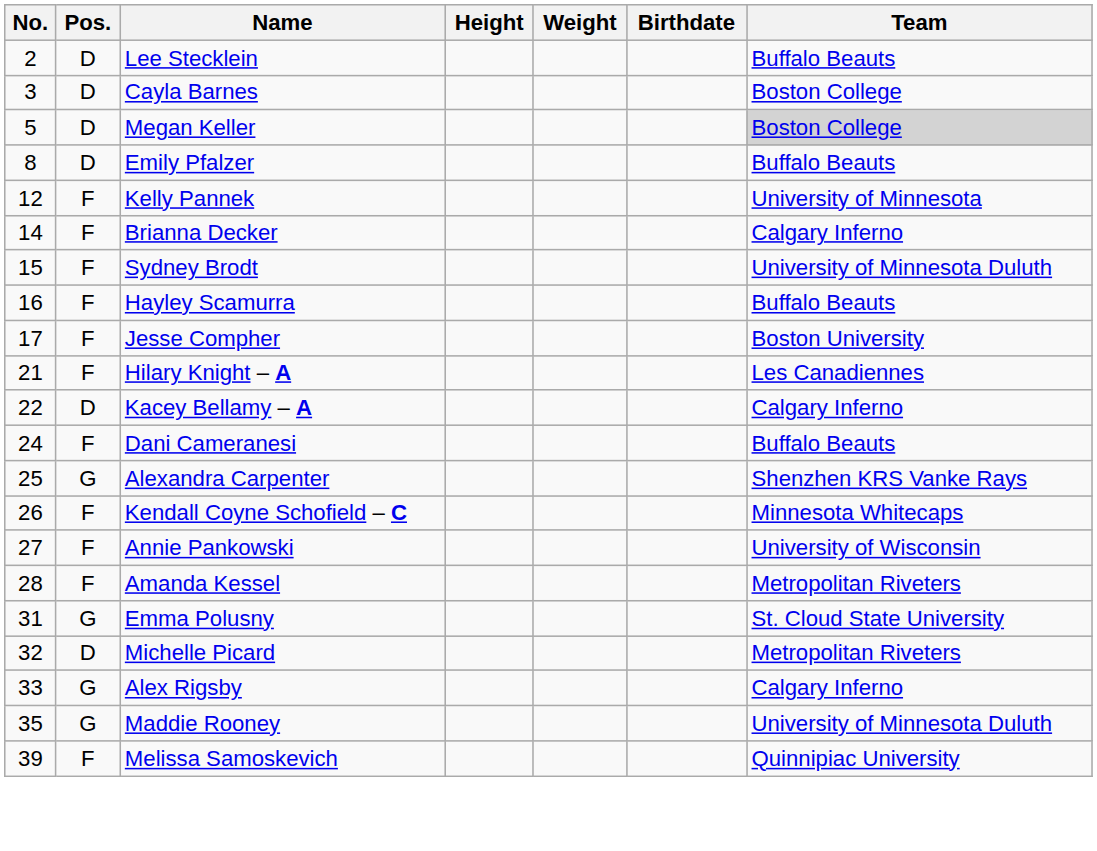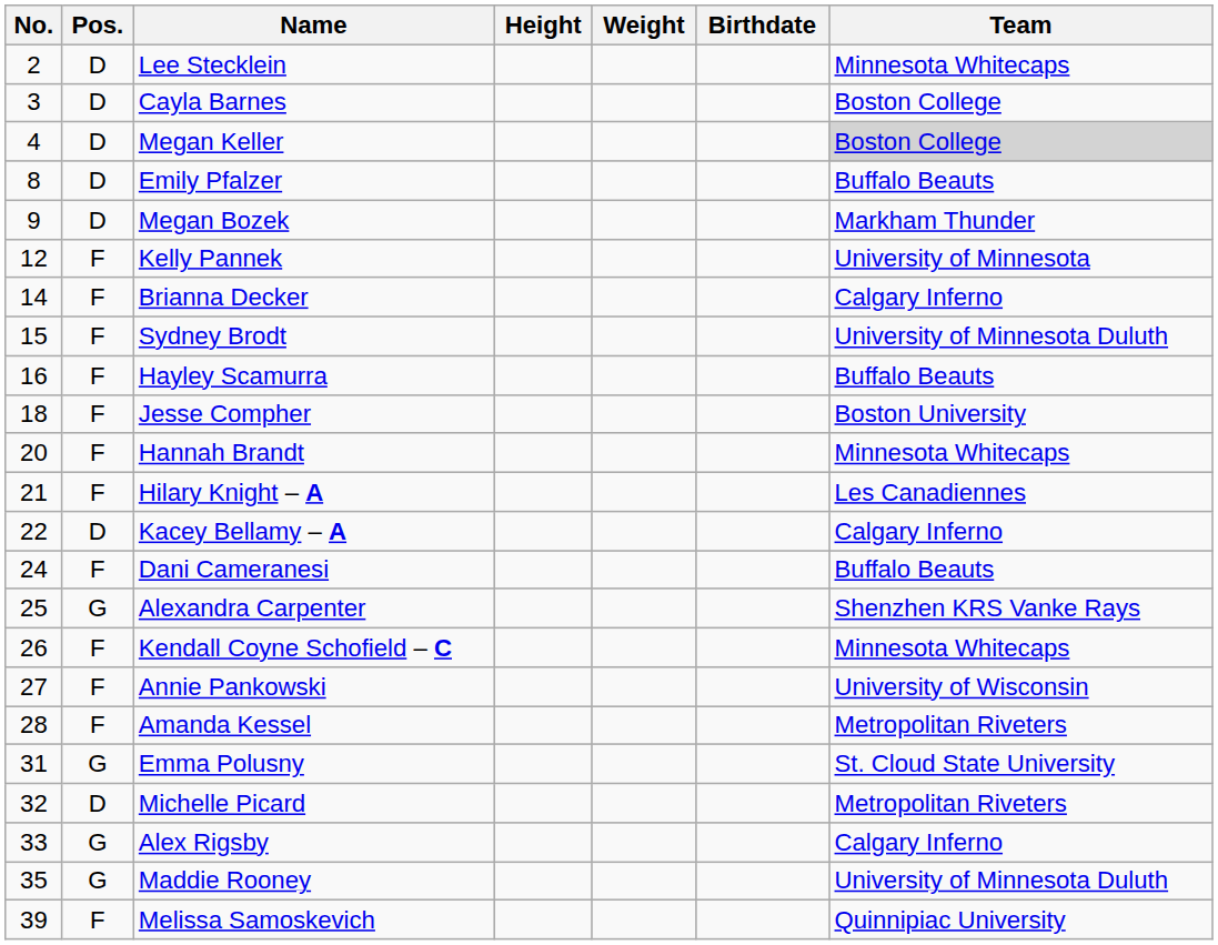Lee Stecklein | Team: Buffalo Beauts -> Minnesota Whitecaps
Megan Keller | No.: 5 -> 4
+ row: 9 | D | Megan Bozek | Markham Thunder
Jesse Compher | No.: 17 -> 18
+ row: 20 | F | Hannah Brandt | Minnesota Whitecaps
